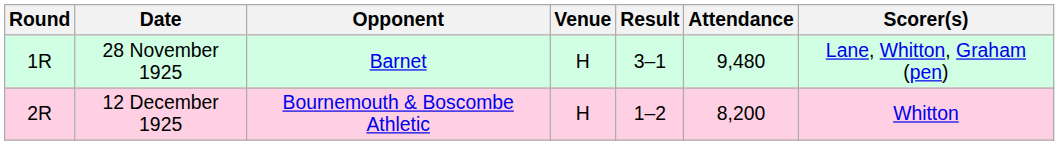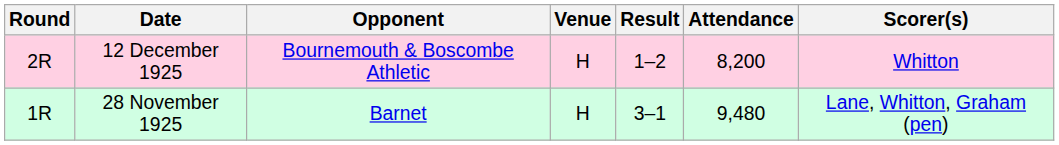rows swapped: 28 November 1925 <-> 12 December 1925
